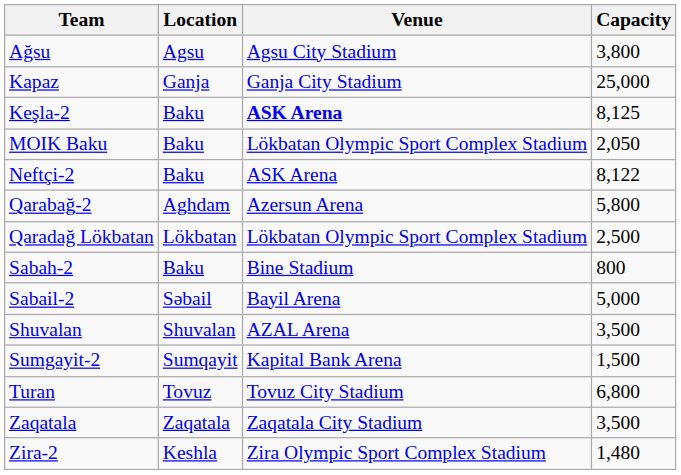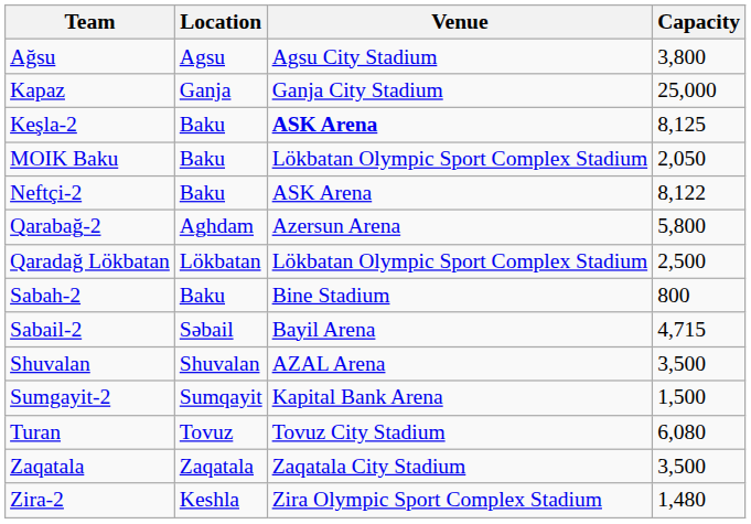Sabail-2 | Capacity: 5,000 -> 4,715
Turan | Capacity: 6,800 -> 6,080
